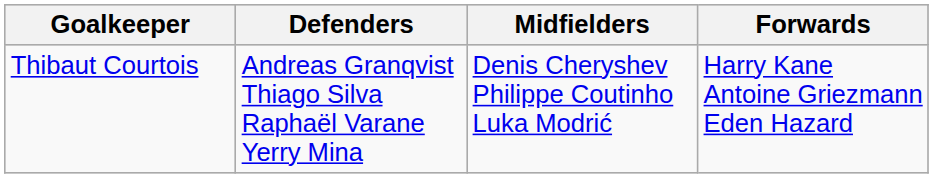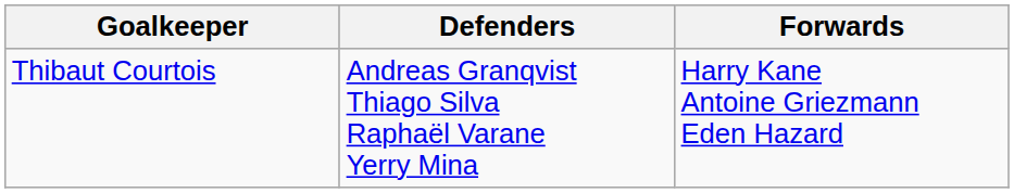- column: Midfielders | Denis Cheryshev Philippe Coutinho Luka Modrić
